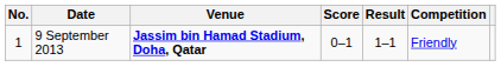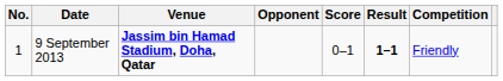+ column: Opponent
9 September 2013 | Result: normal -> bold
